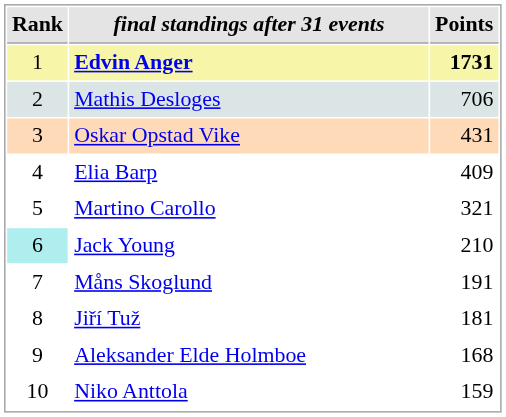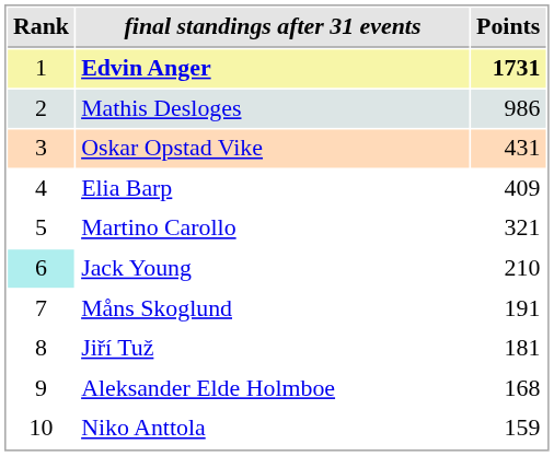Mathis Desloges | Points: 706 -> 986
